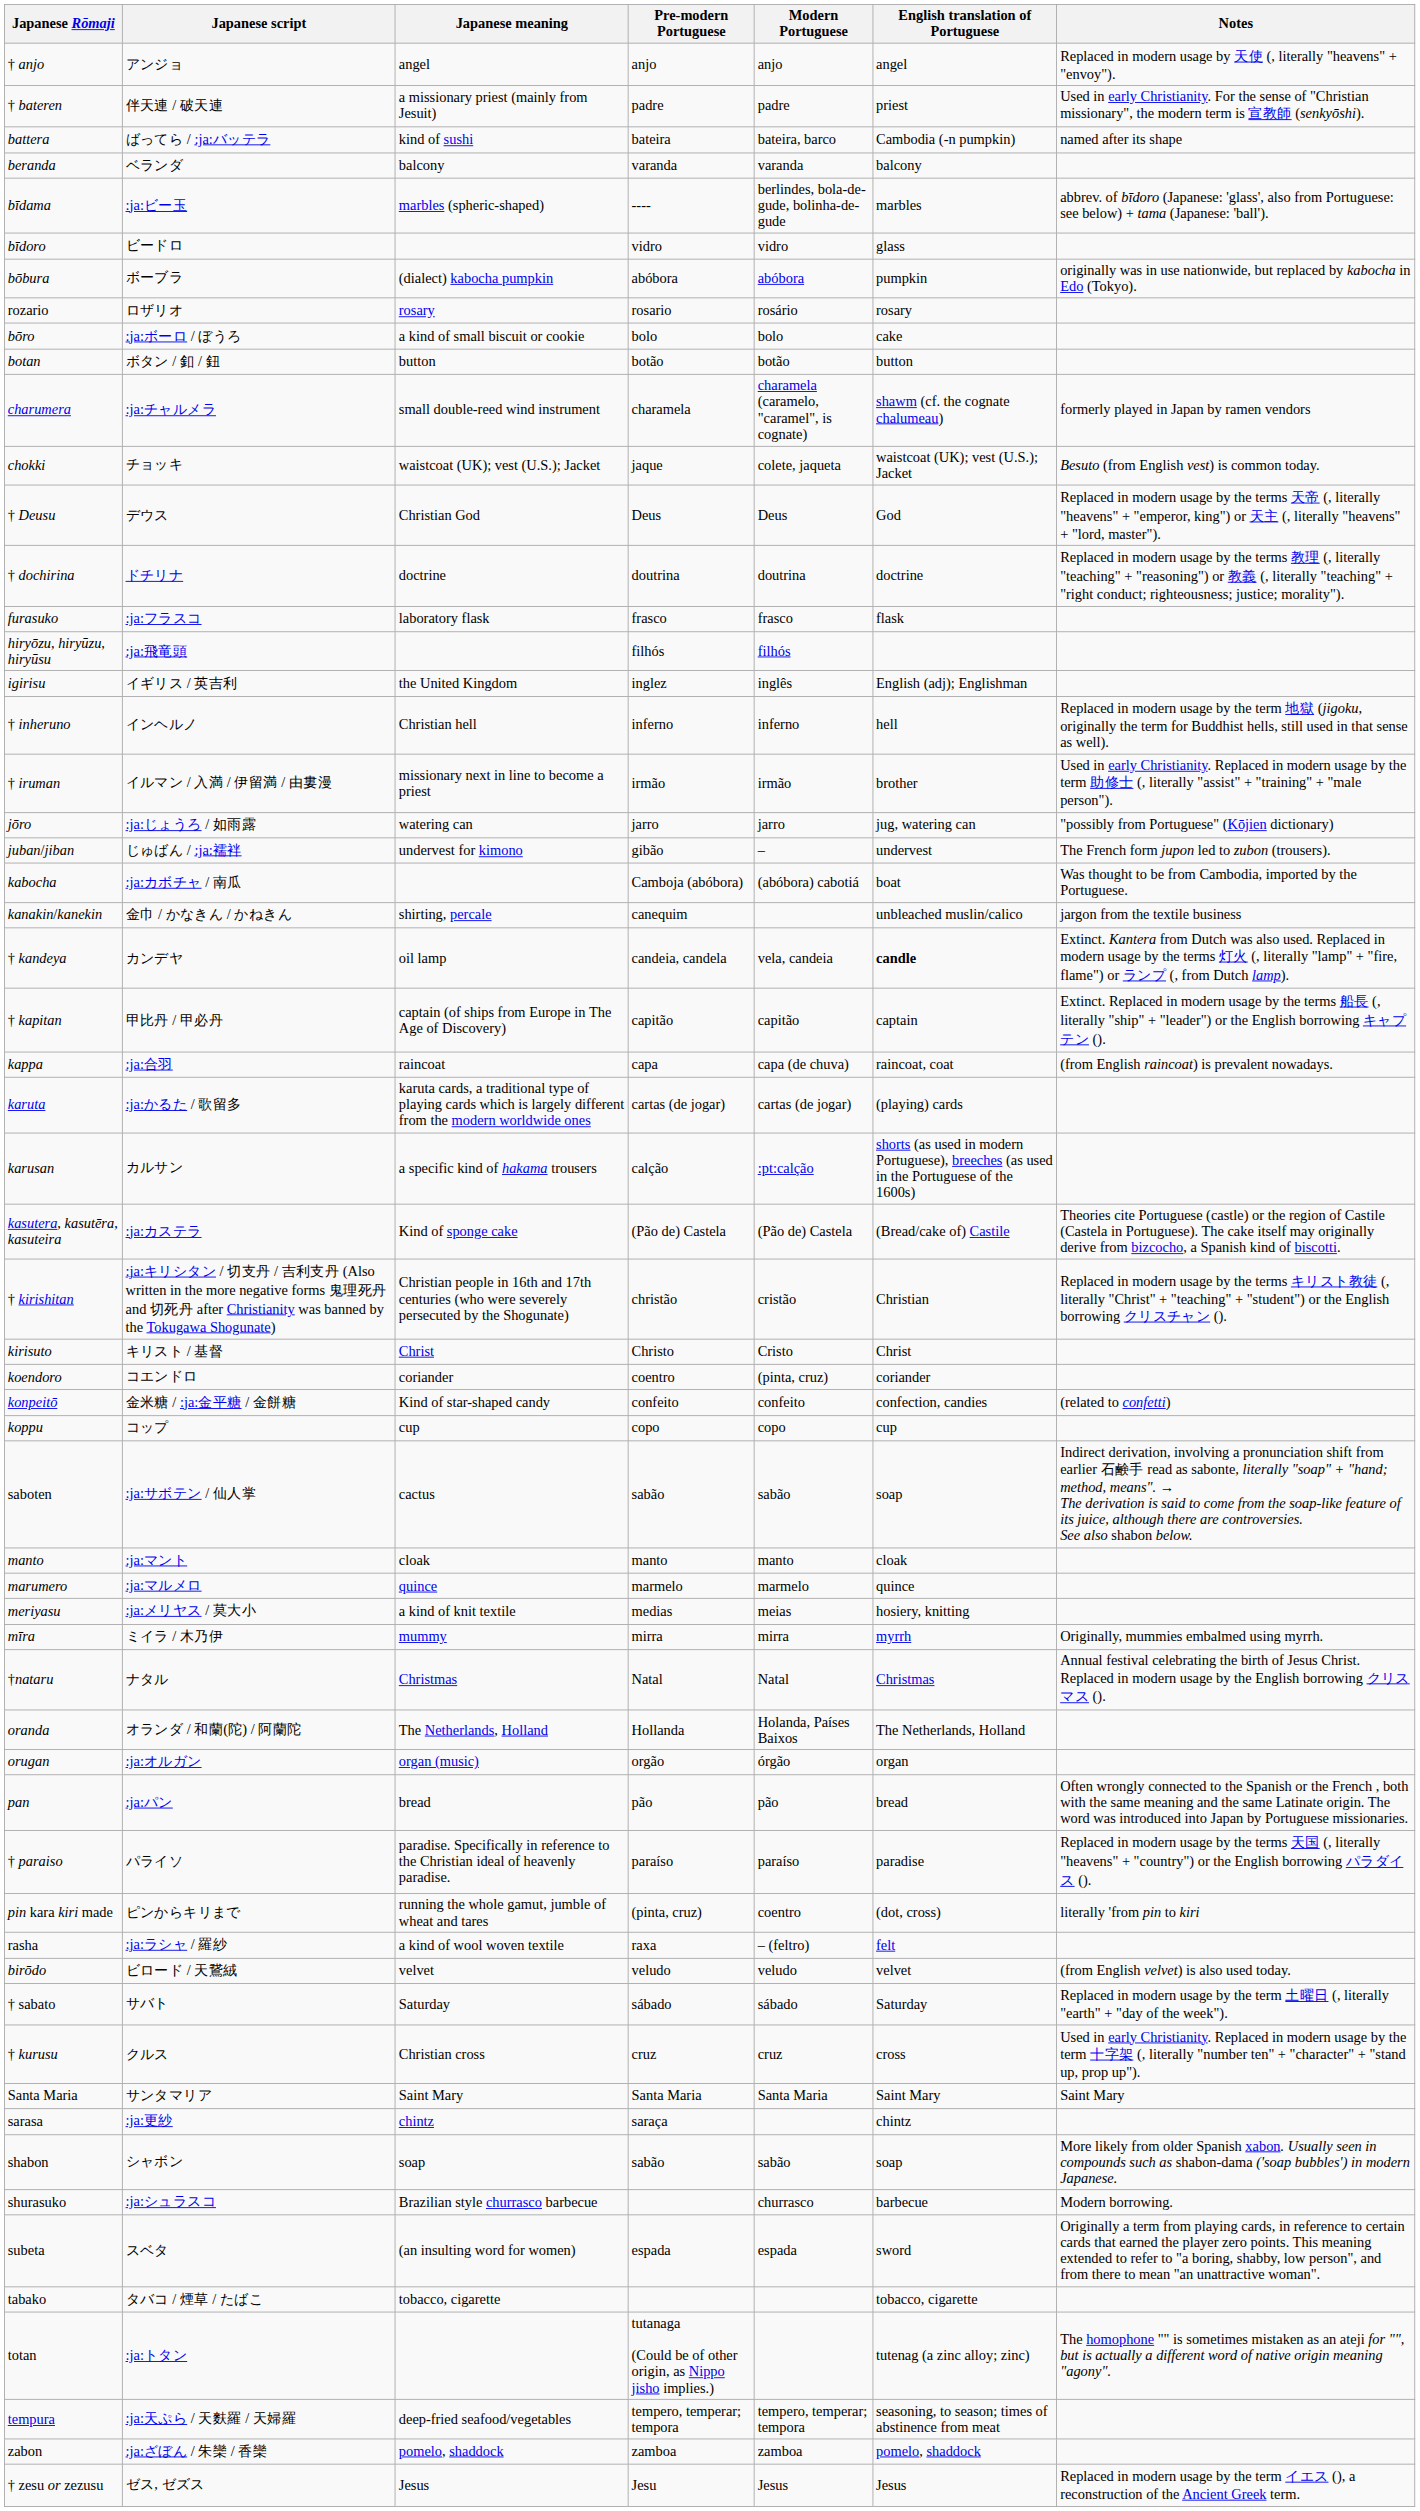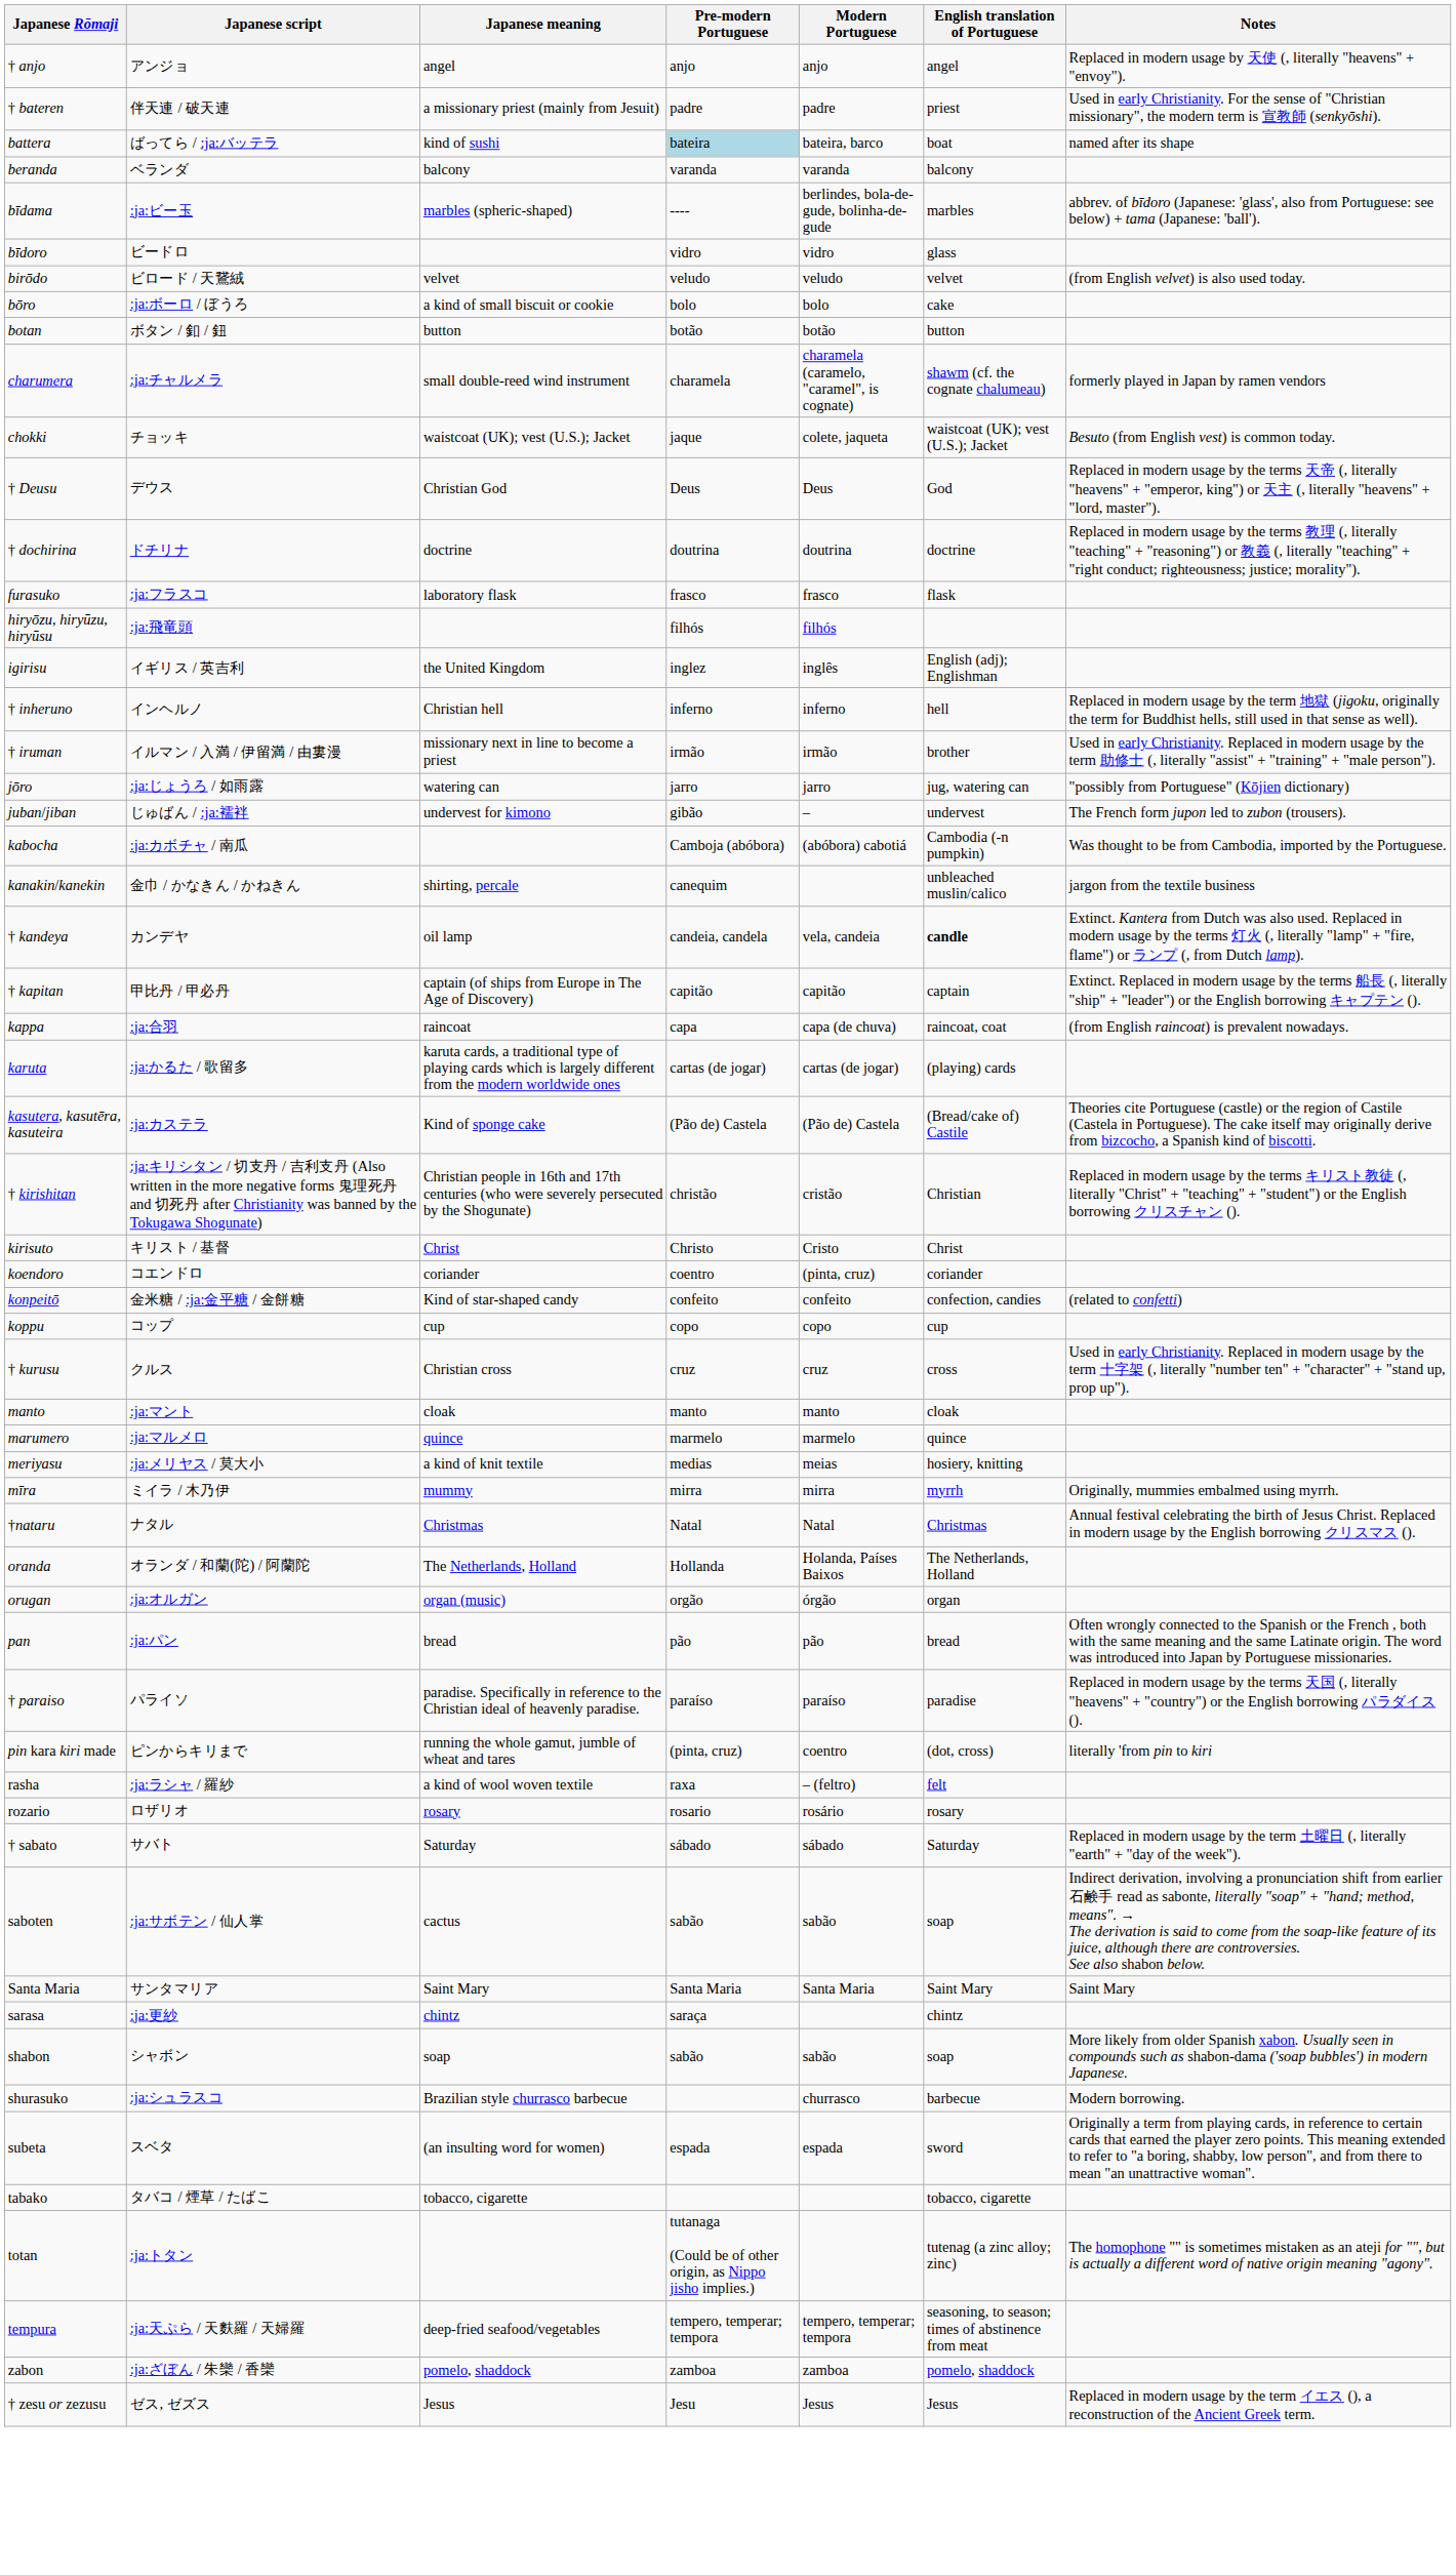battera | Pre-modern Portuguese: no background -> lightblue background
battera | English translation of Portuguese: Cambodia (-n pumpkin) -> boat
- row: bōbura | ボーブラ | (dialect) kabocha pumpkin | abóbora | abóbora | pumpkin | originally was in use nationwide, but replaced by kabocha in Edo (Tokyo).
rows swapped: birōdo <-> rozario
kabocha | English translation of Portuguese: boat -> Cambodia (-n pumpkin)
- row: karusan | カルサン | a specific kind of hakama trousers | calção | :pt:calção | shorts (as used in modern Portuguese), breeches (as used in the Portuguese of the 1600s)
rows swapped: † kurusu <-> saboten
